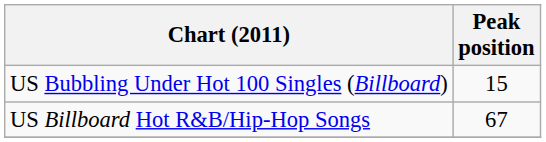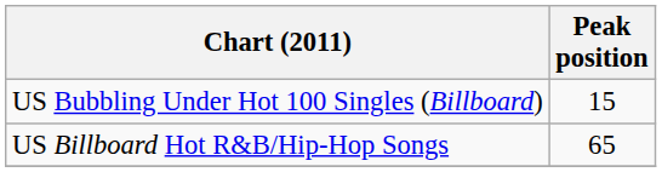US Billboard Hot R&B/Hip-Hop Songs | Peak position: 67 -> 65
